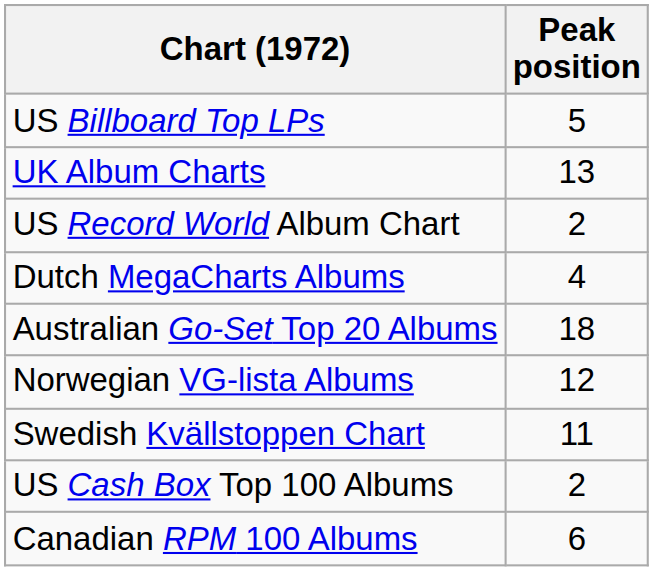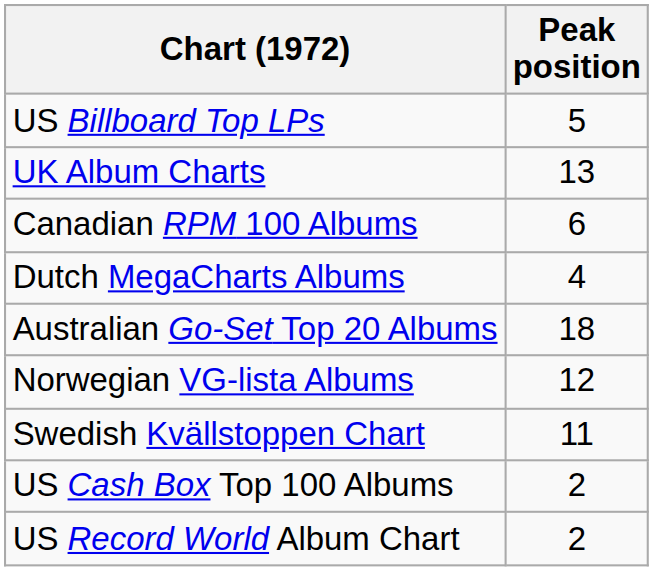rows swapped: Canadian RPM 100 Albums <-> US Record World Album Chart
